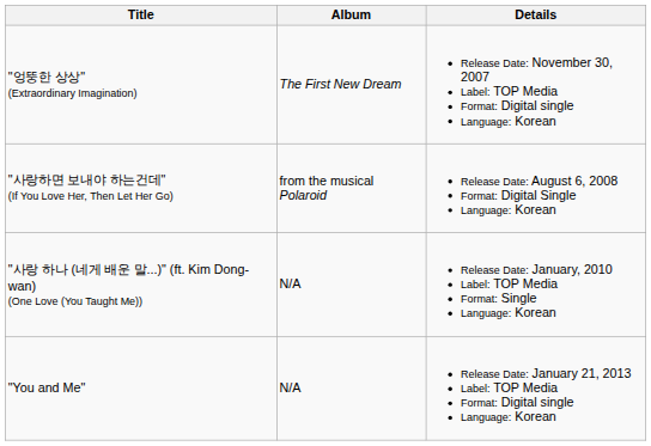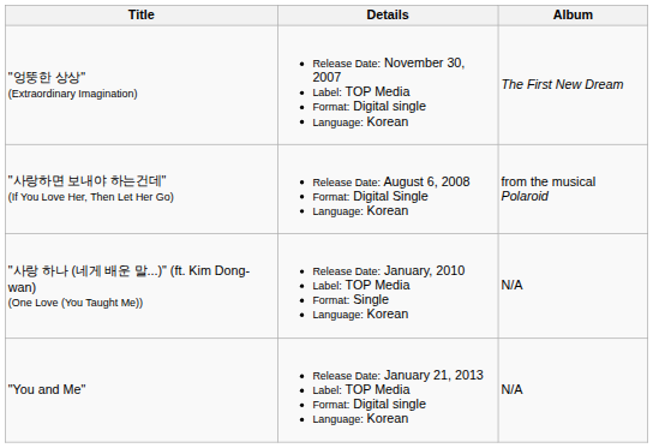columns swapped: Details <-> Album
